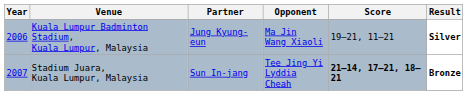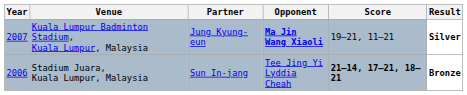Kuala Lumpur Badminton Stadium, Kuala Lumpur, Malaysia | Year: 2006 -> 2007
Kuala Lumpur Badminton Stadium, Kuala Lumpur, Malaysia | Opponent: normal -> bold
Stadium Juara, Kuala Lumpur, Malaysia | Year: 2007 -> 2006
